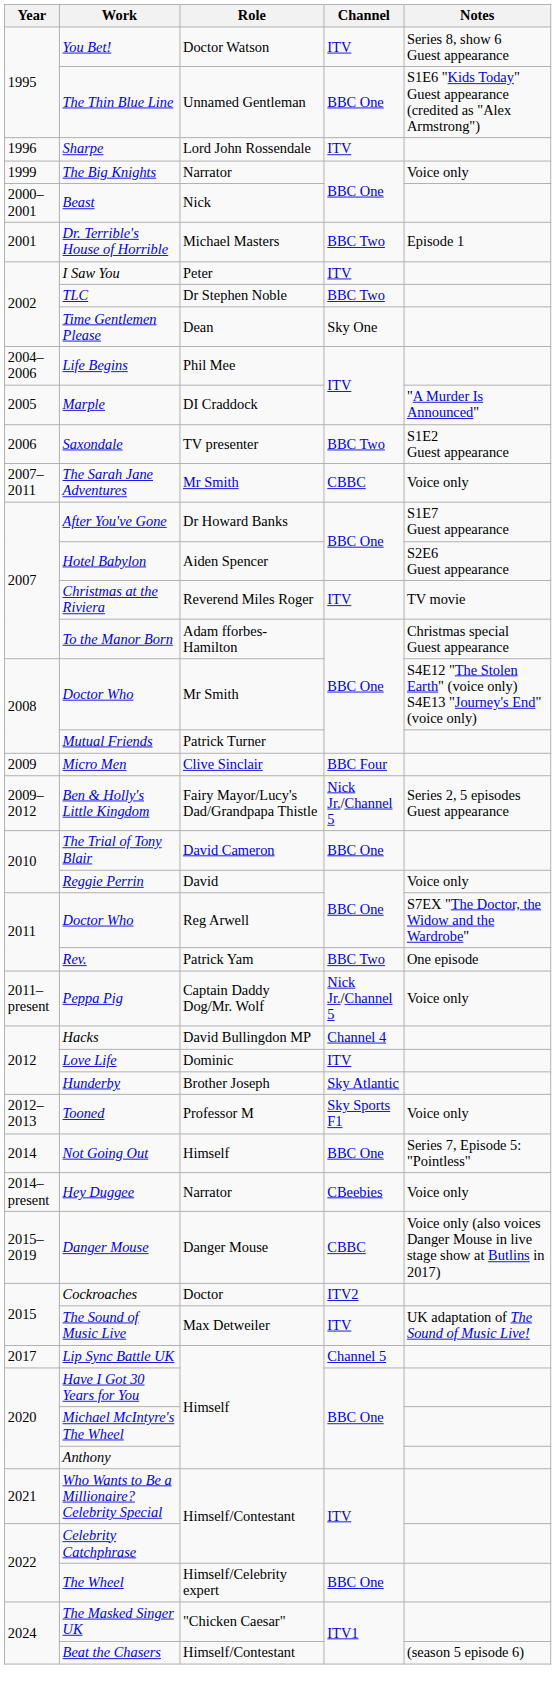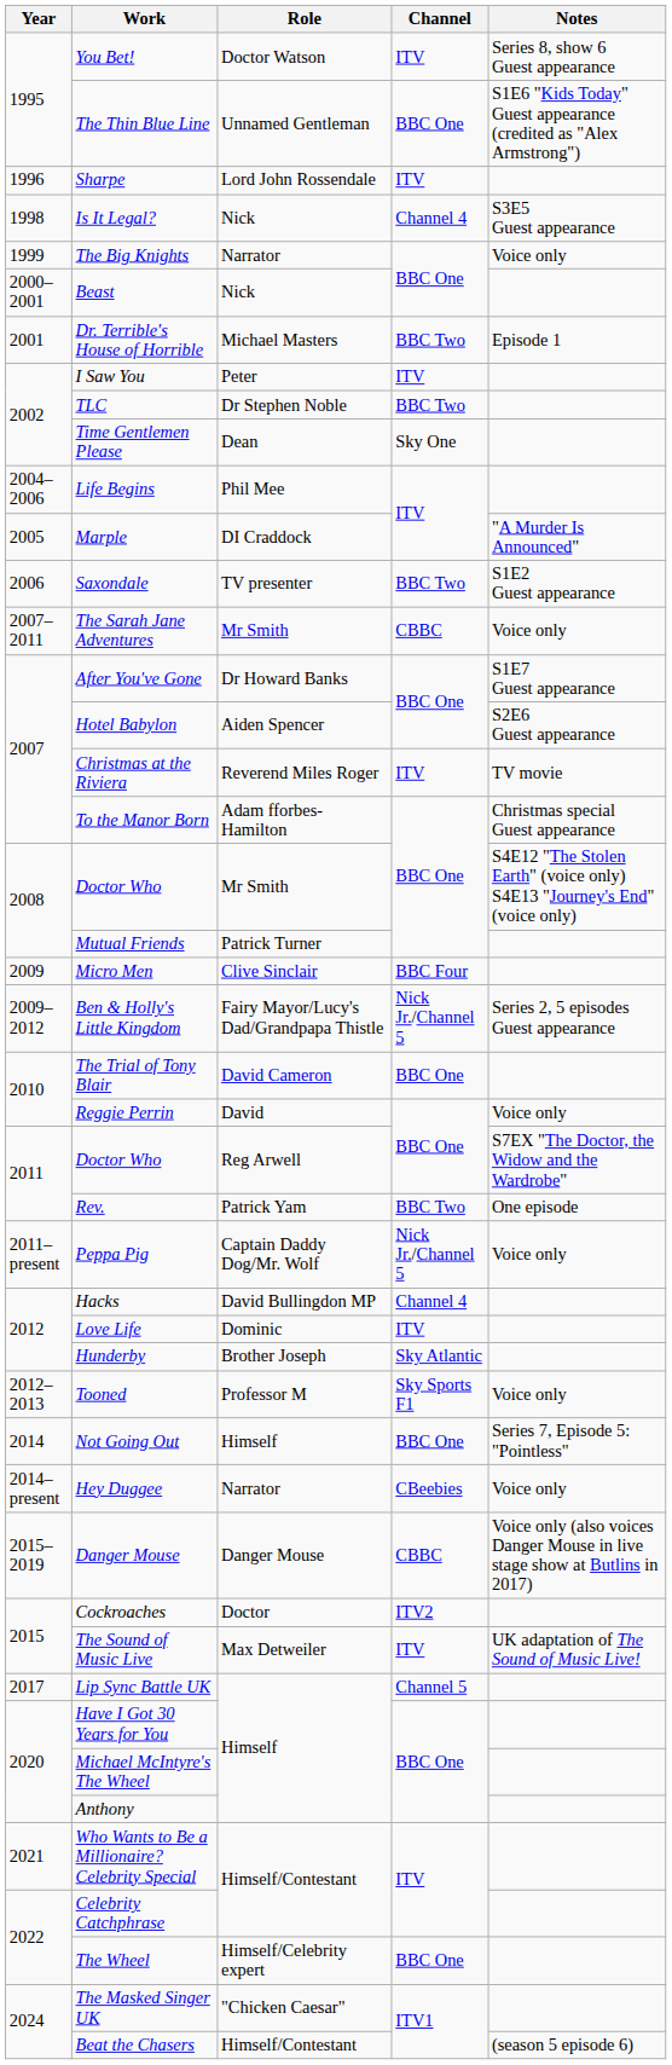+ row: 1998 | Is It Legal? | Nick | Channel 4 | S3E5 Guest appearance
